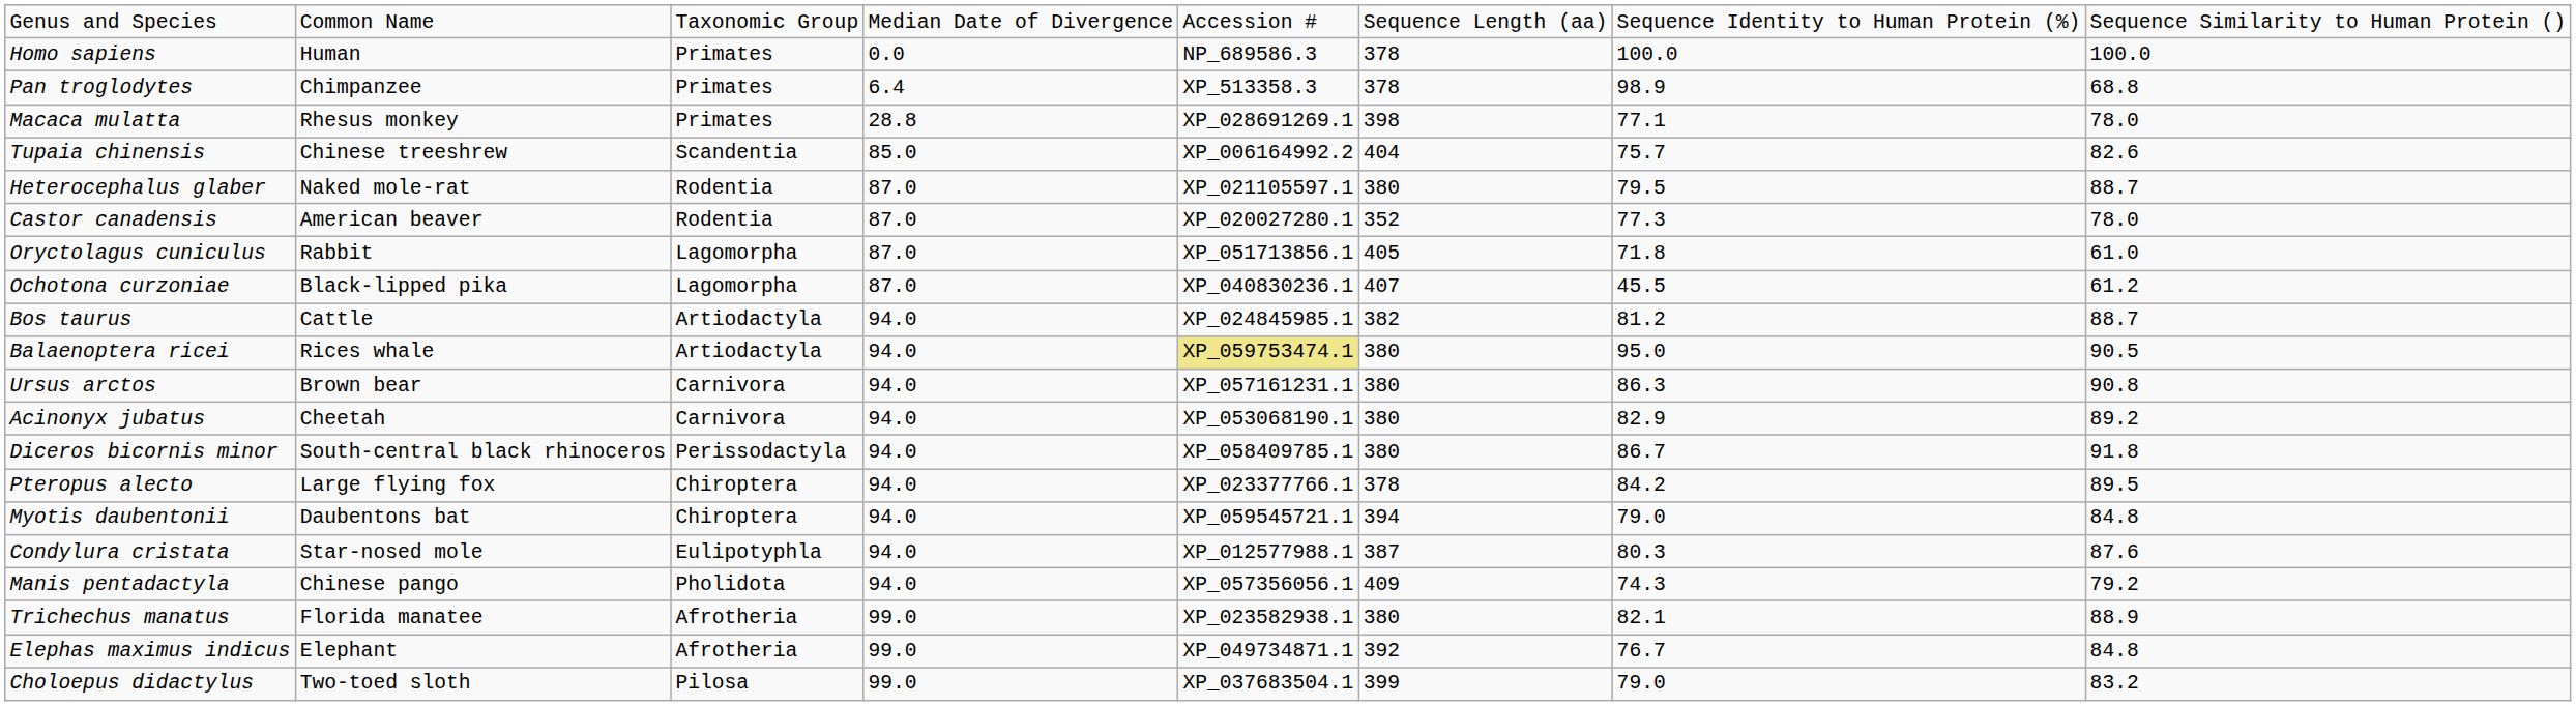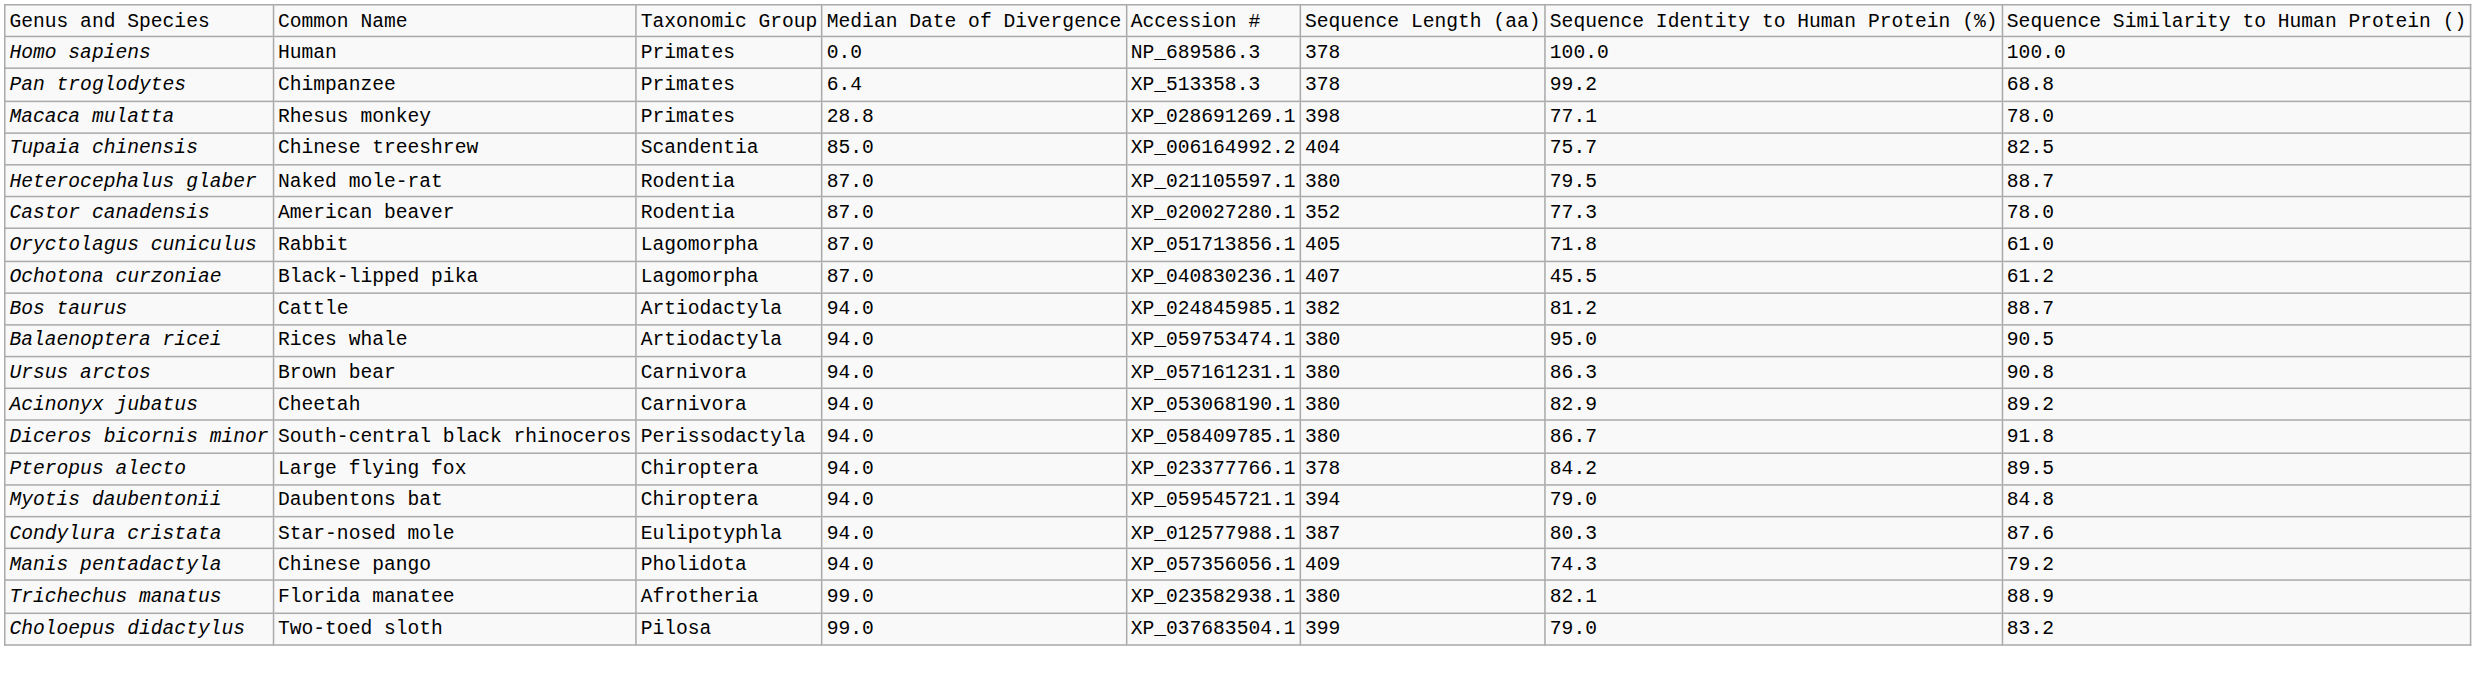Pan troglodytes | column 7: 98.9 -> 99.2
Tupaia chinensis | column 8: 82.6 -> 82.5
Balaenoptera ricei | column 5: khaki background -> no background
- row: Elephas maximus indicus | Elephant | Afrotheria | 99.0 | XP_049734871.1 | 392 | 76.7 | 84.8
